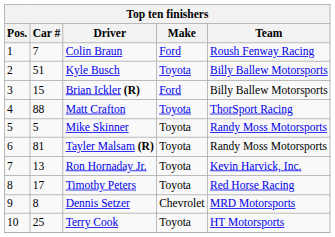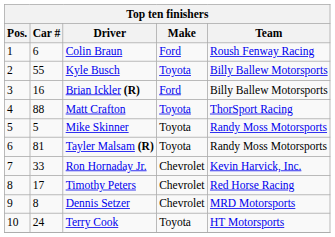Colin Braun | Car #: 7 -> 6
Kyle Busch | Car #: 51 -> 55
Brian Ickler (R) | Car #: 15 -> 16
Ron Hornaday Jr. | Car #: 13 -> 33
Ron Hornaday Jr. | Make: Toyota -> Chevrolet
Timothy Peters | Make: Toyota -> Chevrolet
Terry Cook | Car #: 25 -> 24
